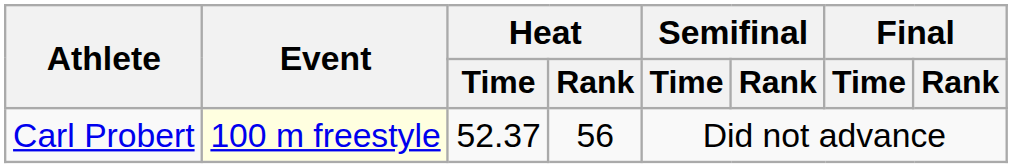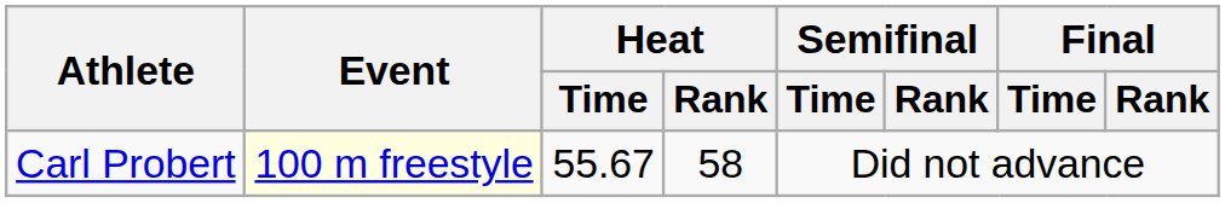Carl Probert | Heat / Time: 52.37 -> 55.67
Carl Probert | Heat / Rank: 56 -> 58
